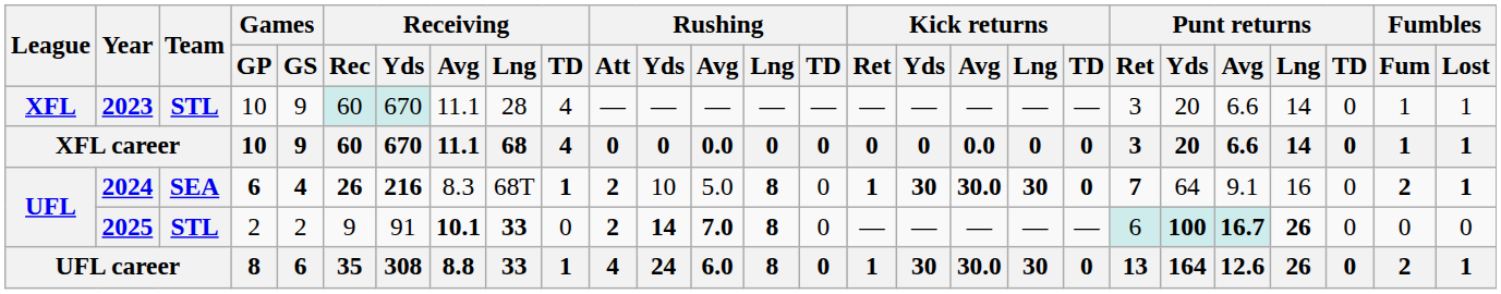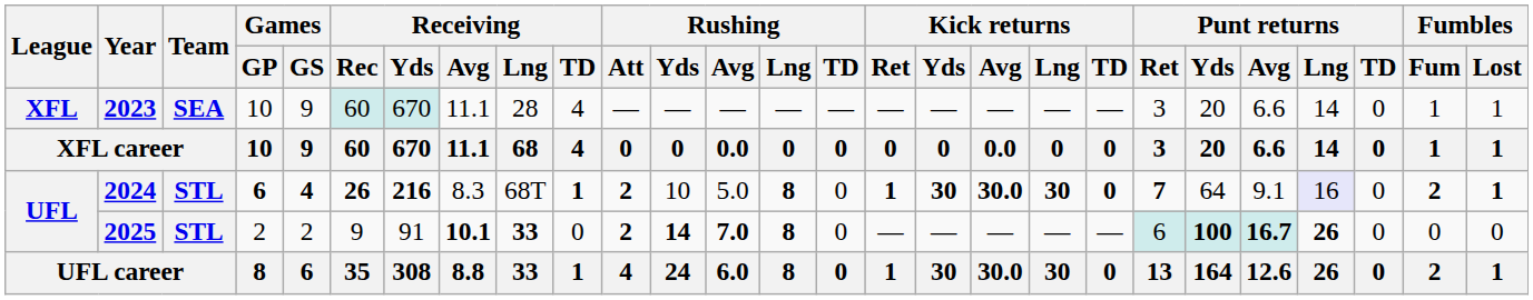2023 | Team: STL -> SEA
2024 | Team: SEA -> STL
2024 | Punt returns / Lng: no background -> lavender background
